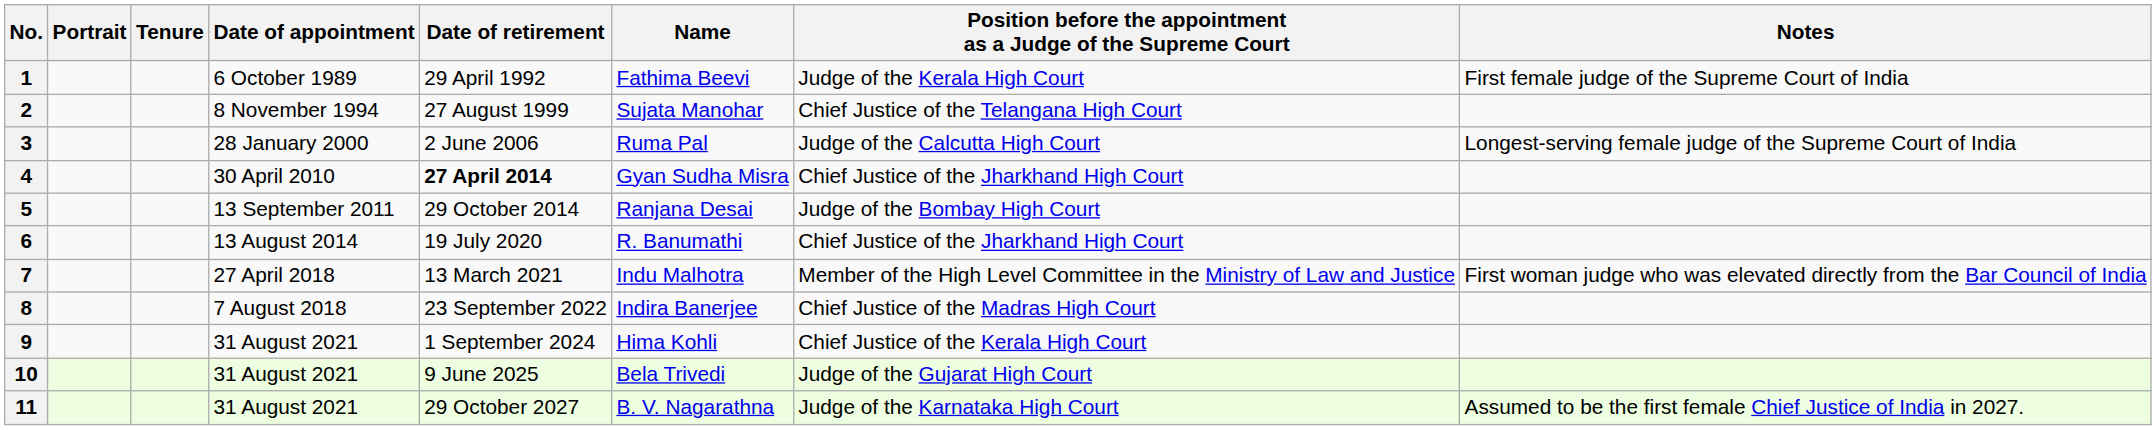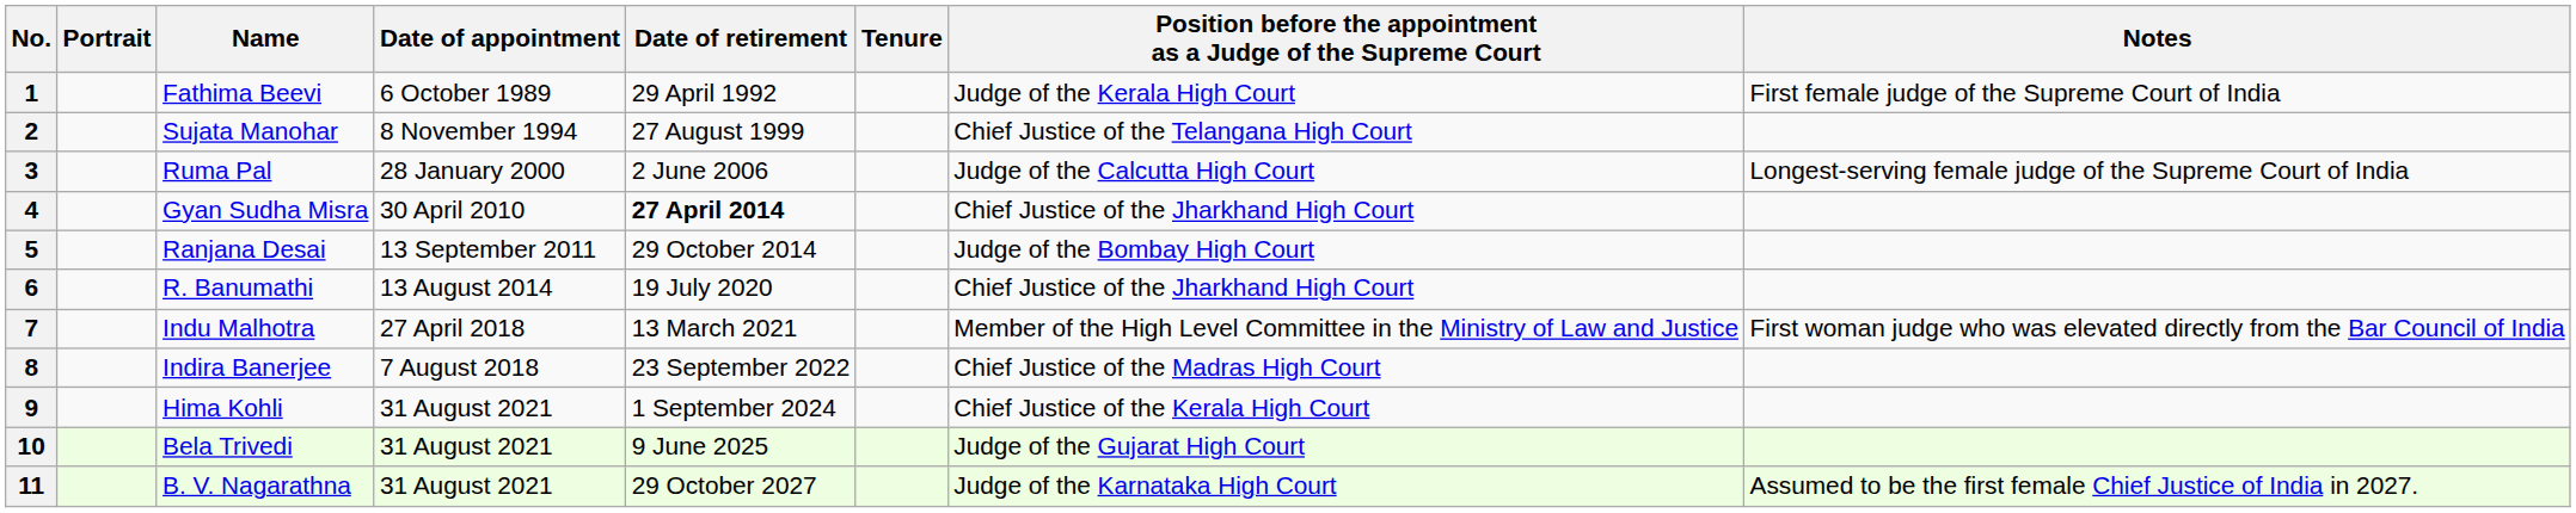columns swapped: Name <-> Tenure
